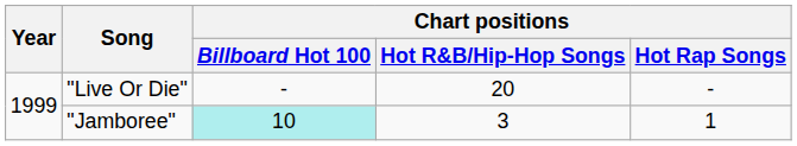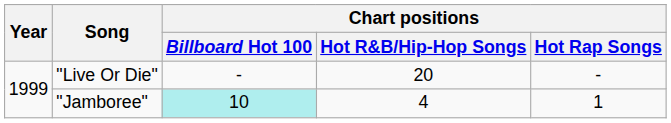"Jamboree" | Chart positions / Hot R&B/Hip-Hop Songs: 3 -> 4
